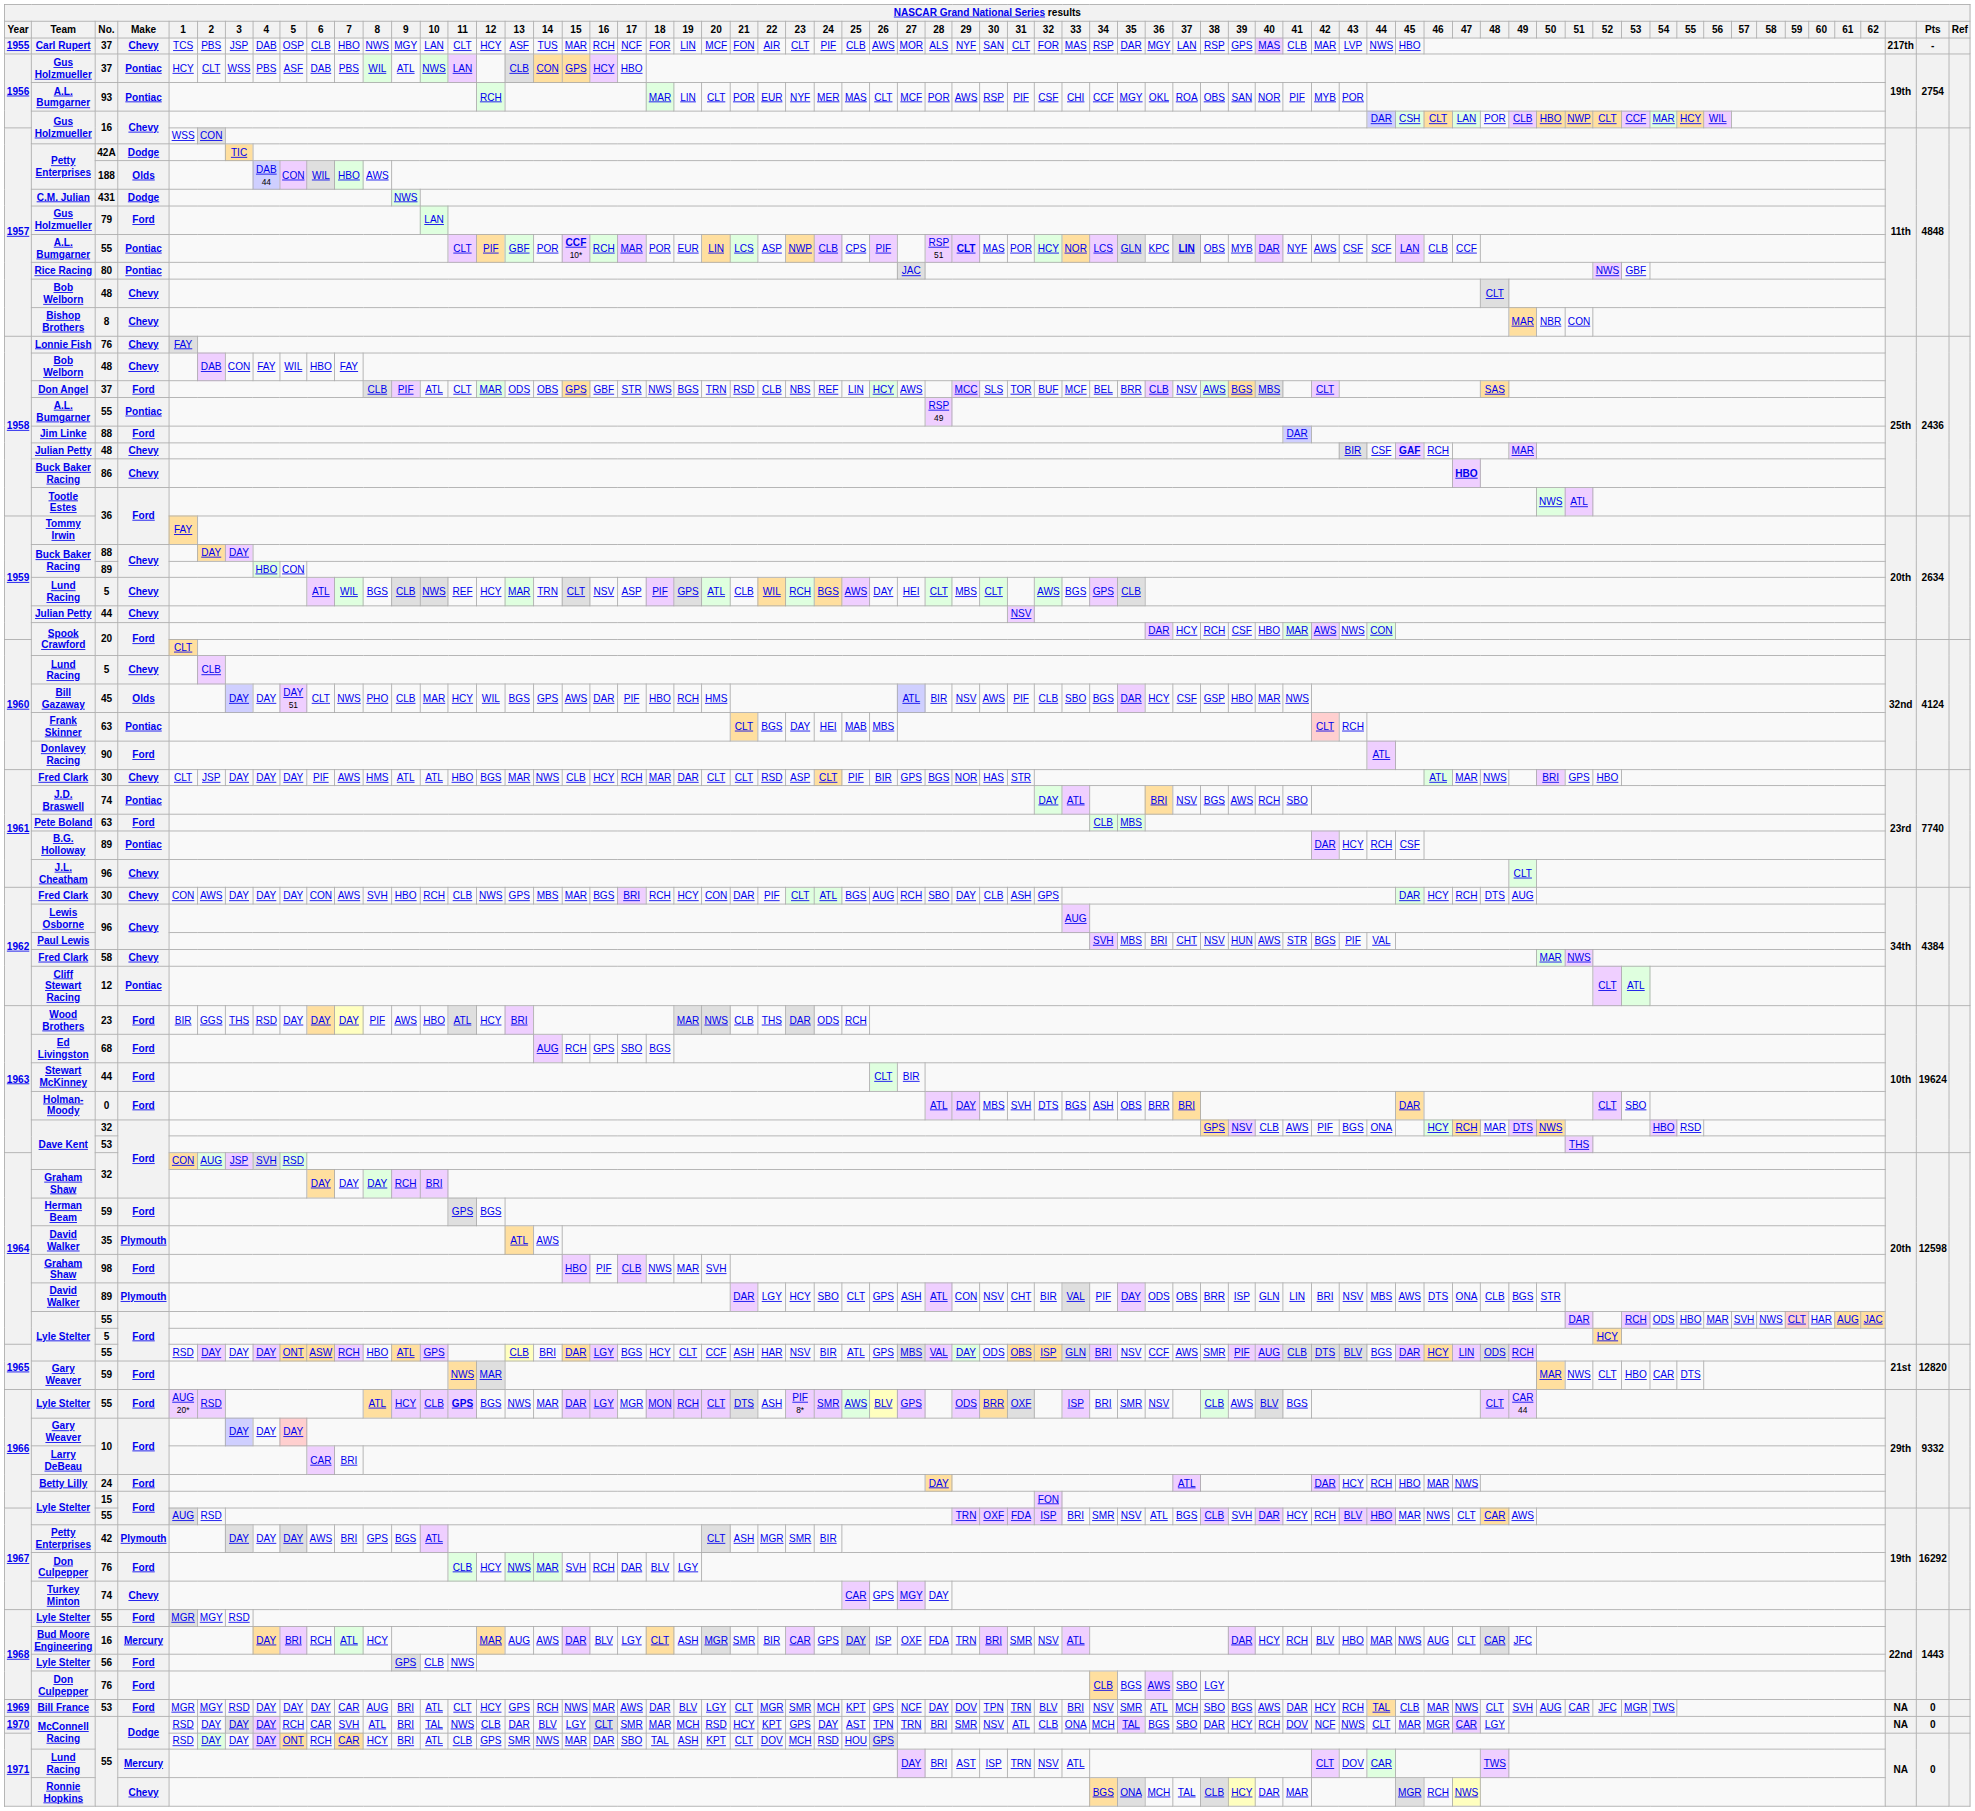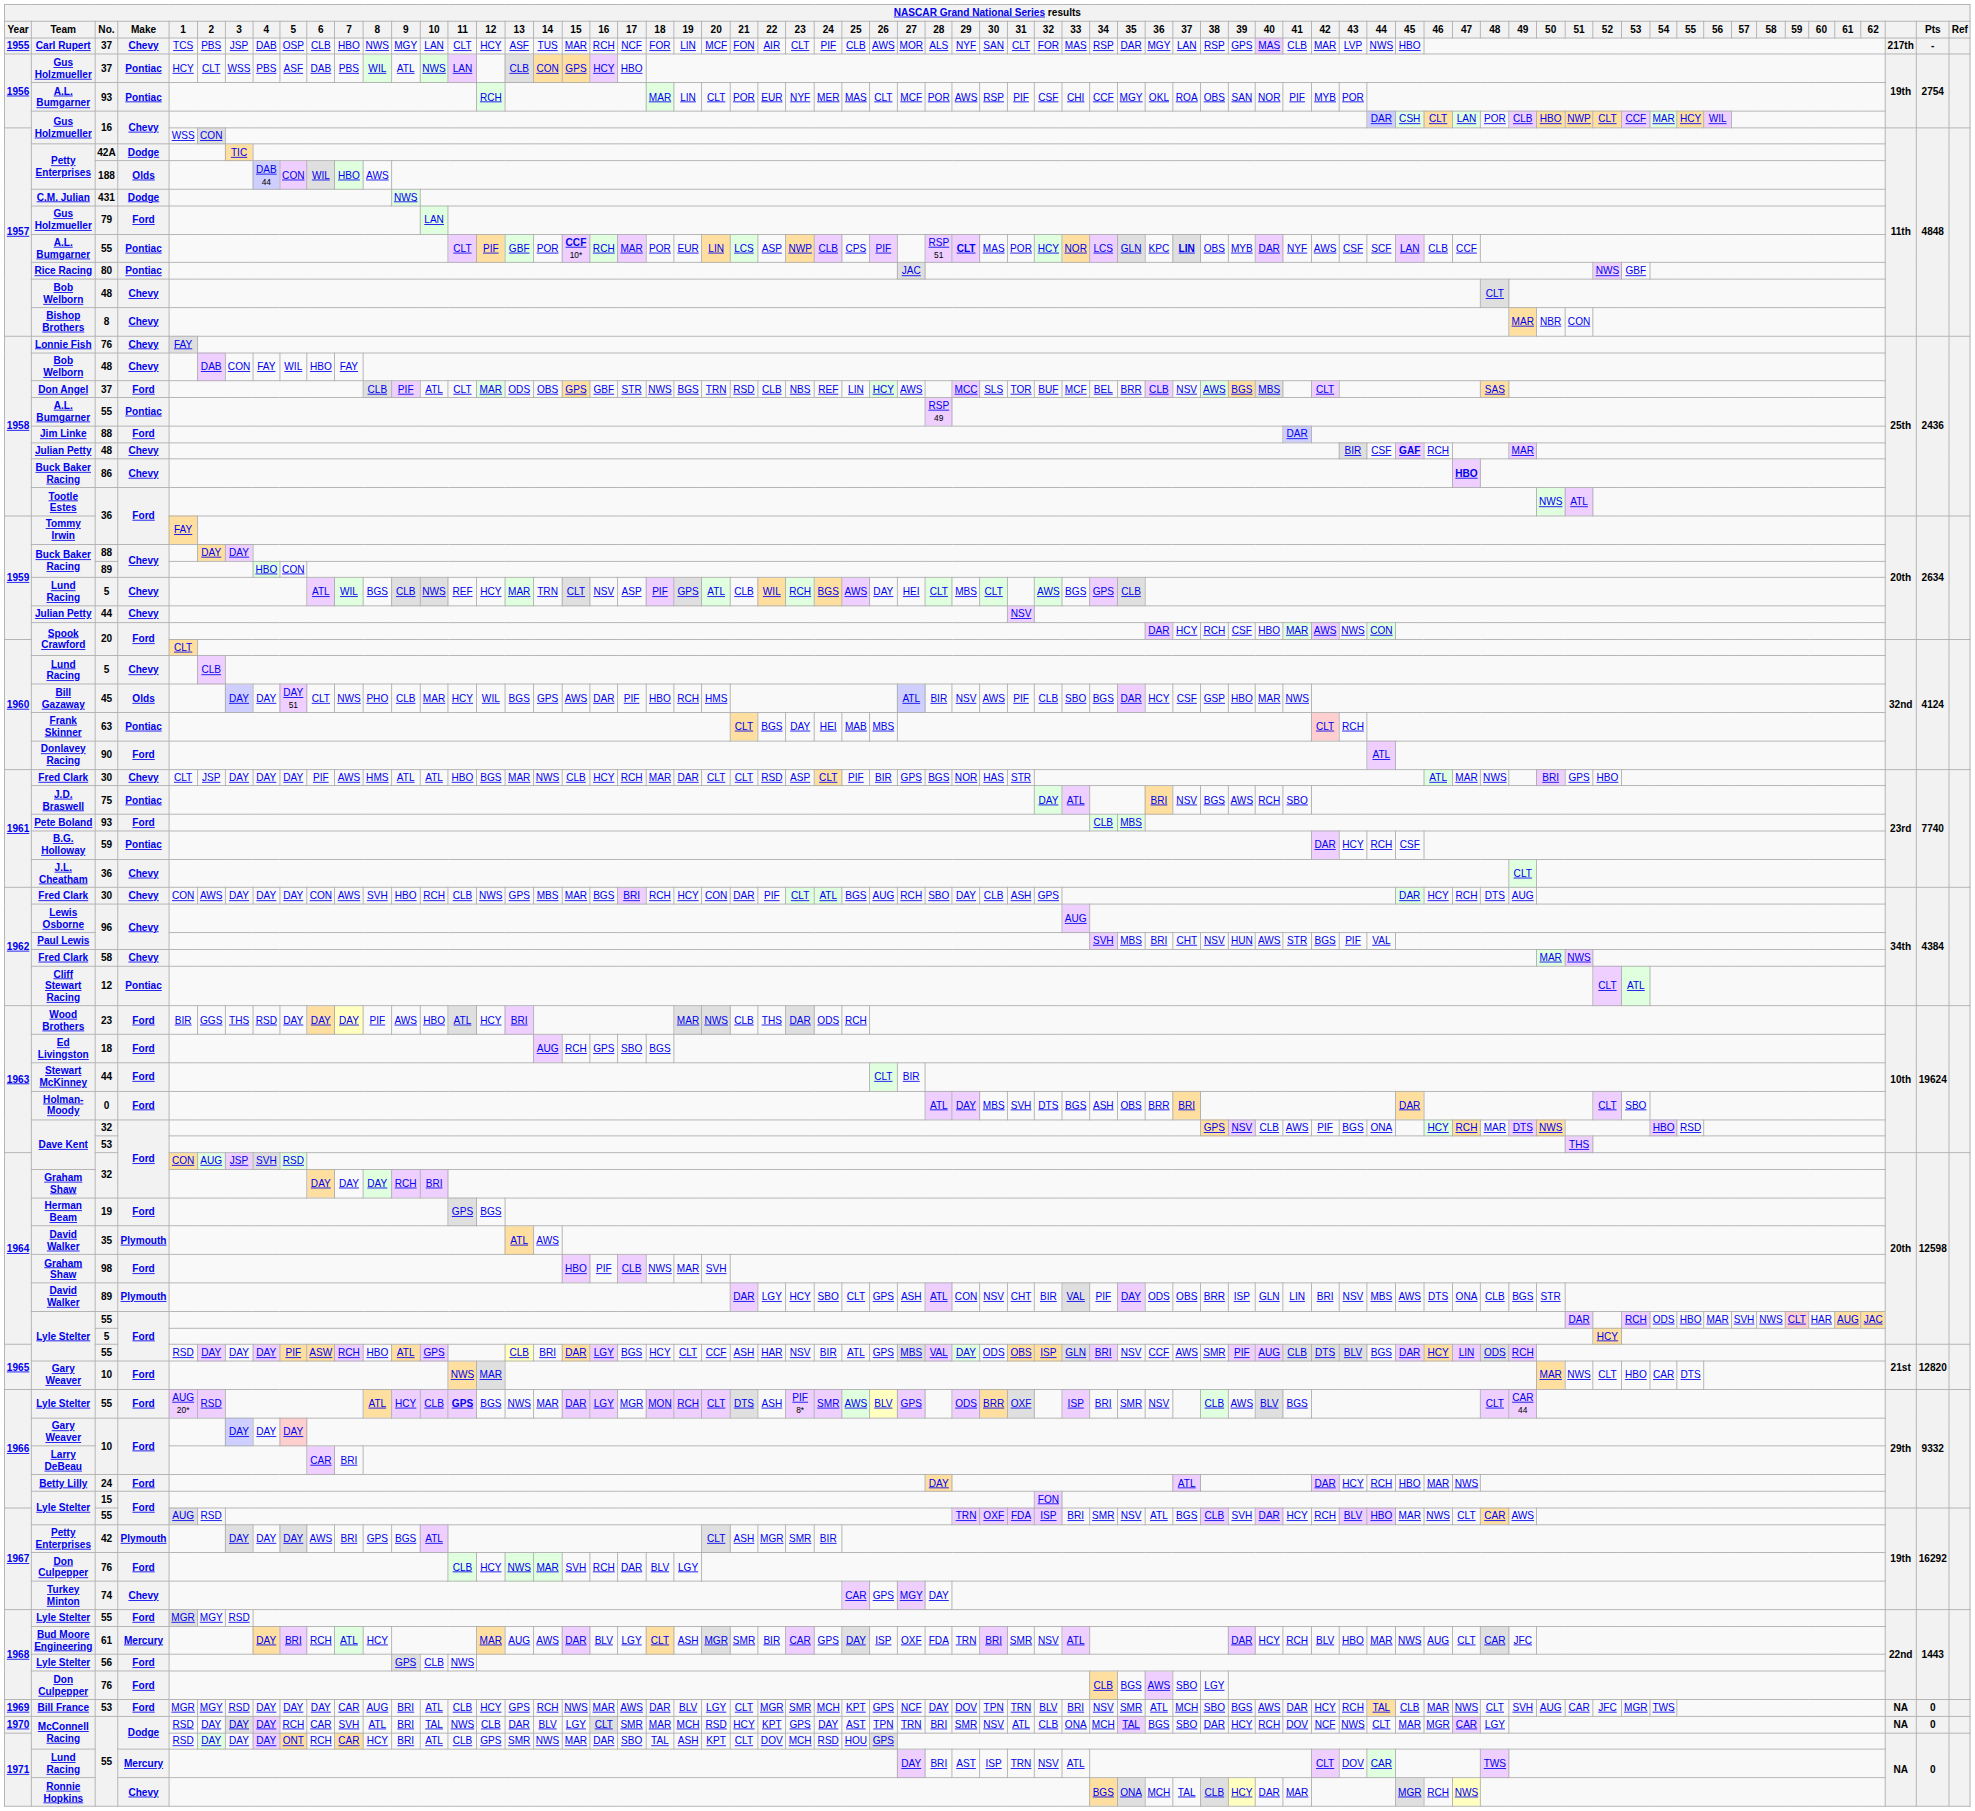J.D. Braswell | No.: 74 -> 75
Pete Boland | No.: 63 -> 93
B.G. Holloway | No.: 89 -> 59
J.L. Cheatham | No.: 96 -> 36
Ed Livingston | No.: 68 -> 18
Herman Beam | No.: 59 -> 19
1965 / Lyle Stelter | 5: ONT -> PIF
1965 / Gary Weaver | No.: 59 -> 10
Bud Moore Engineering | No.: 16 -> 61
Bill France | 11: CLT -> CLB
